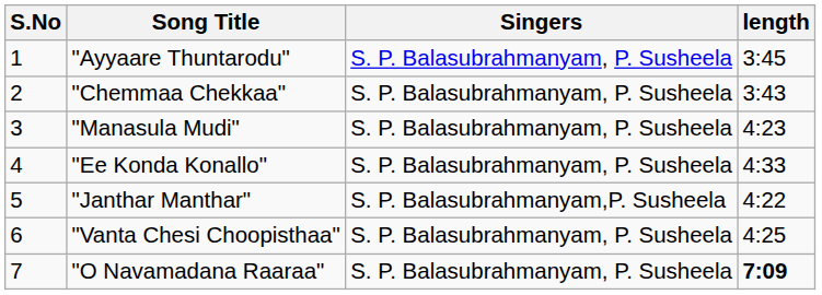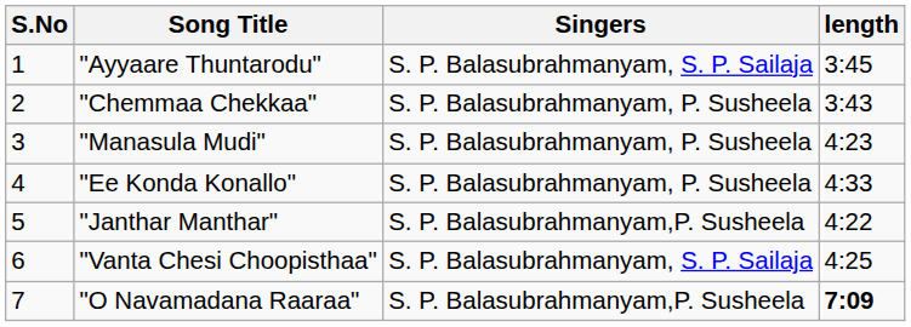"Ayyaare Thuntarodu" | Singers: S. P. Balasubrahmanyam, P. Susheela -> S. P. Balasubrahmanyam, S. P. Sailaja
"Vanta Chesi Choopisthaa" | Singers: S. P. Balasubrahmanyam, P. Susheela -> S. P. Balasubrahmanyam, S. P. Sailaja
"O Navamadana Raaraa" | Singers: S. P. Balasubrahmanyam, P. Susheela -> S. P. Balasubrahmanyam,P. Susheela
